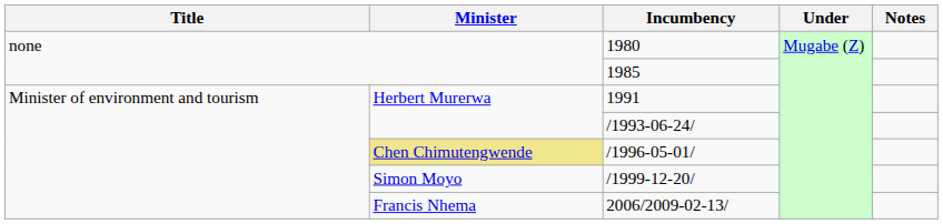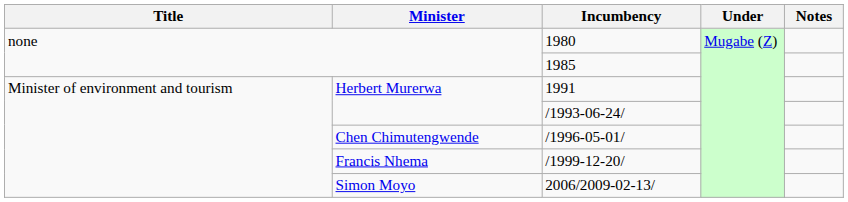/1996-05-01/ | Minister: khaki background -> no background
/1999-12-20/ | Minister: Simon Moyo -> Francis Nhema
2006/2009-02-13/ | Minister: Francis Nhema -> Simon Moyo
